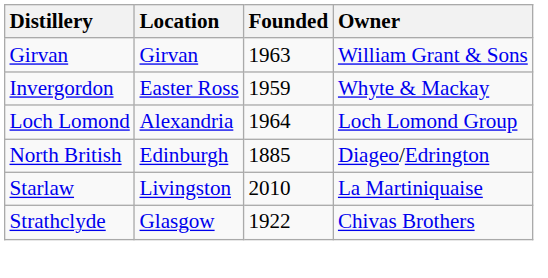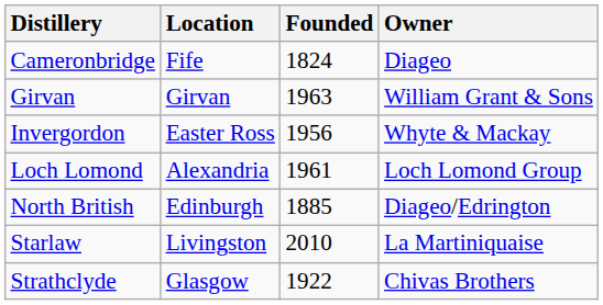+ row: Cameronbridge | Fife | 1824 | Diageo
Invergordon | Founded: 1959 -> 1956
Loch Lomond | Founded: 1964 -> 1961
